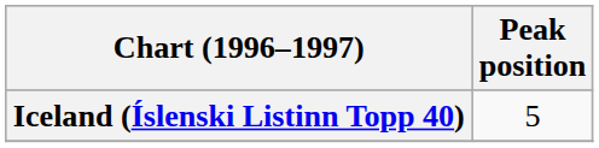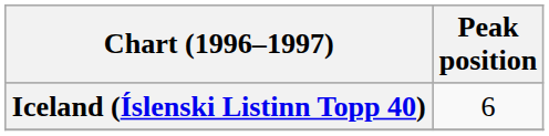Iceland (Íslenski Listinn Topp 40) | Peak position: 5 -> 6
